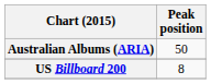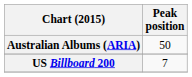US Billboard 200 | Peak position: 8 -> 7
